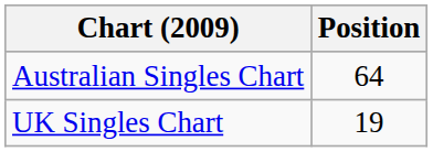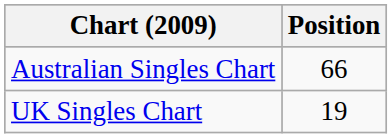Australian Singles Chart | Position: 64 -> 66
